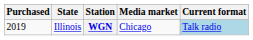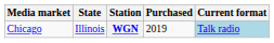columns swapped: Media market <-> Purchased
